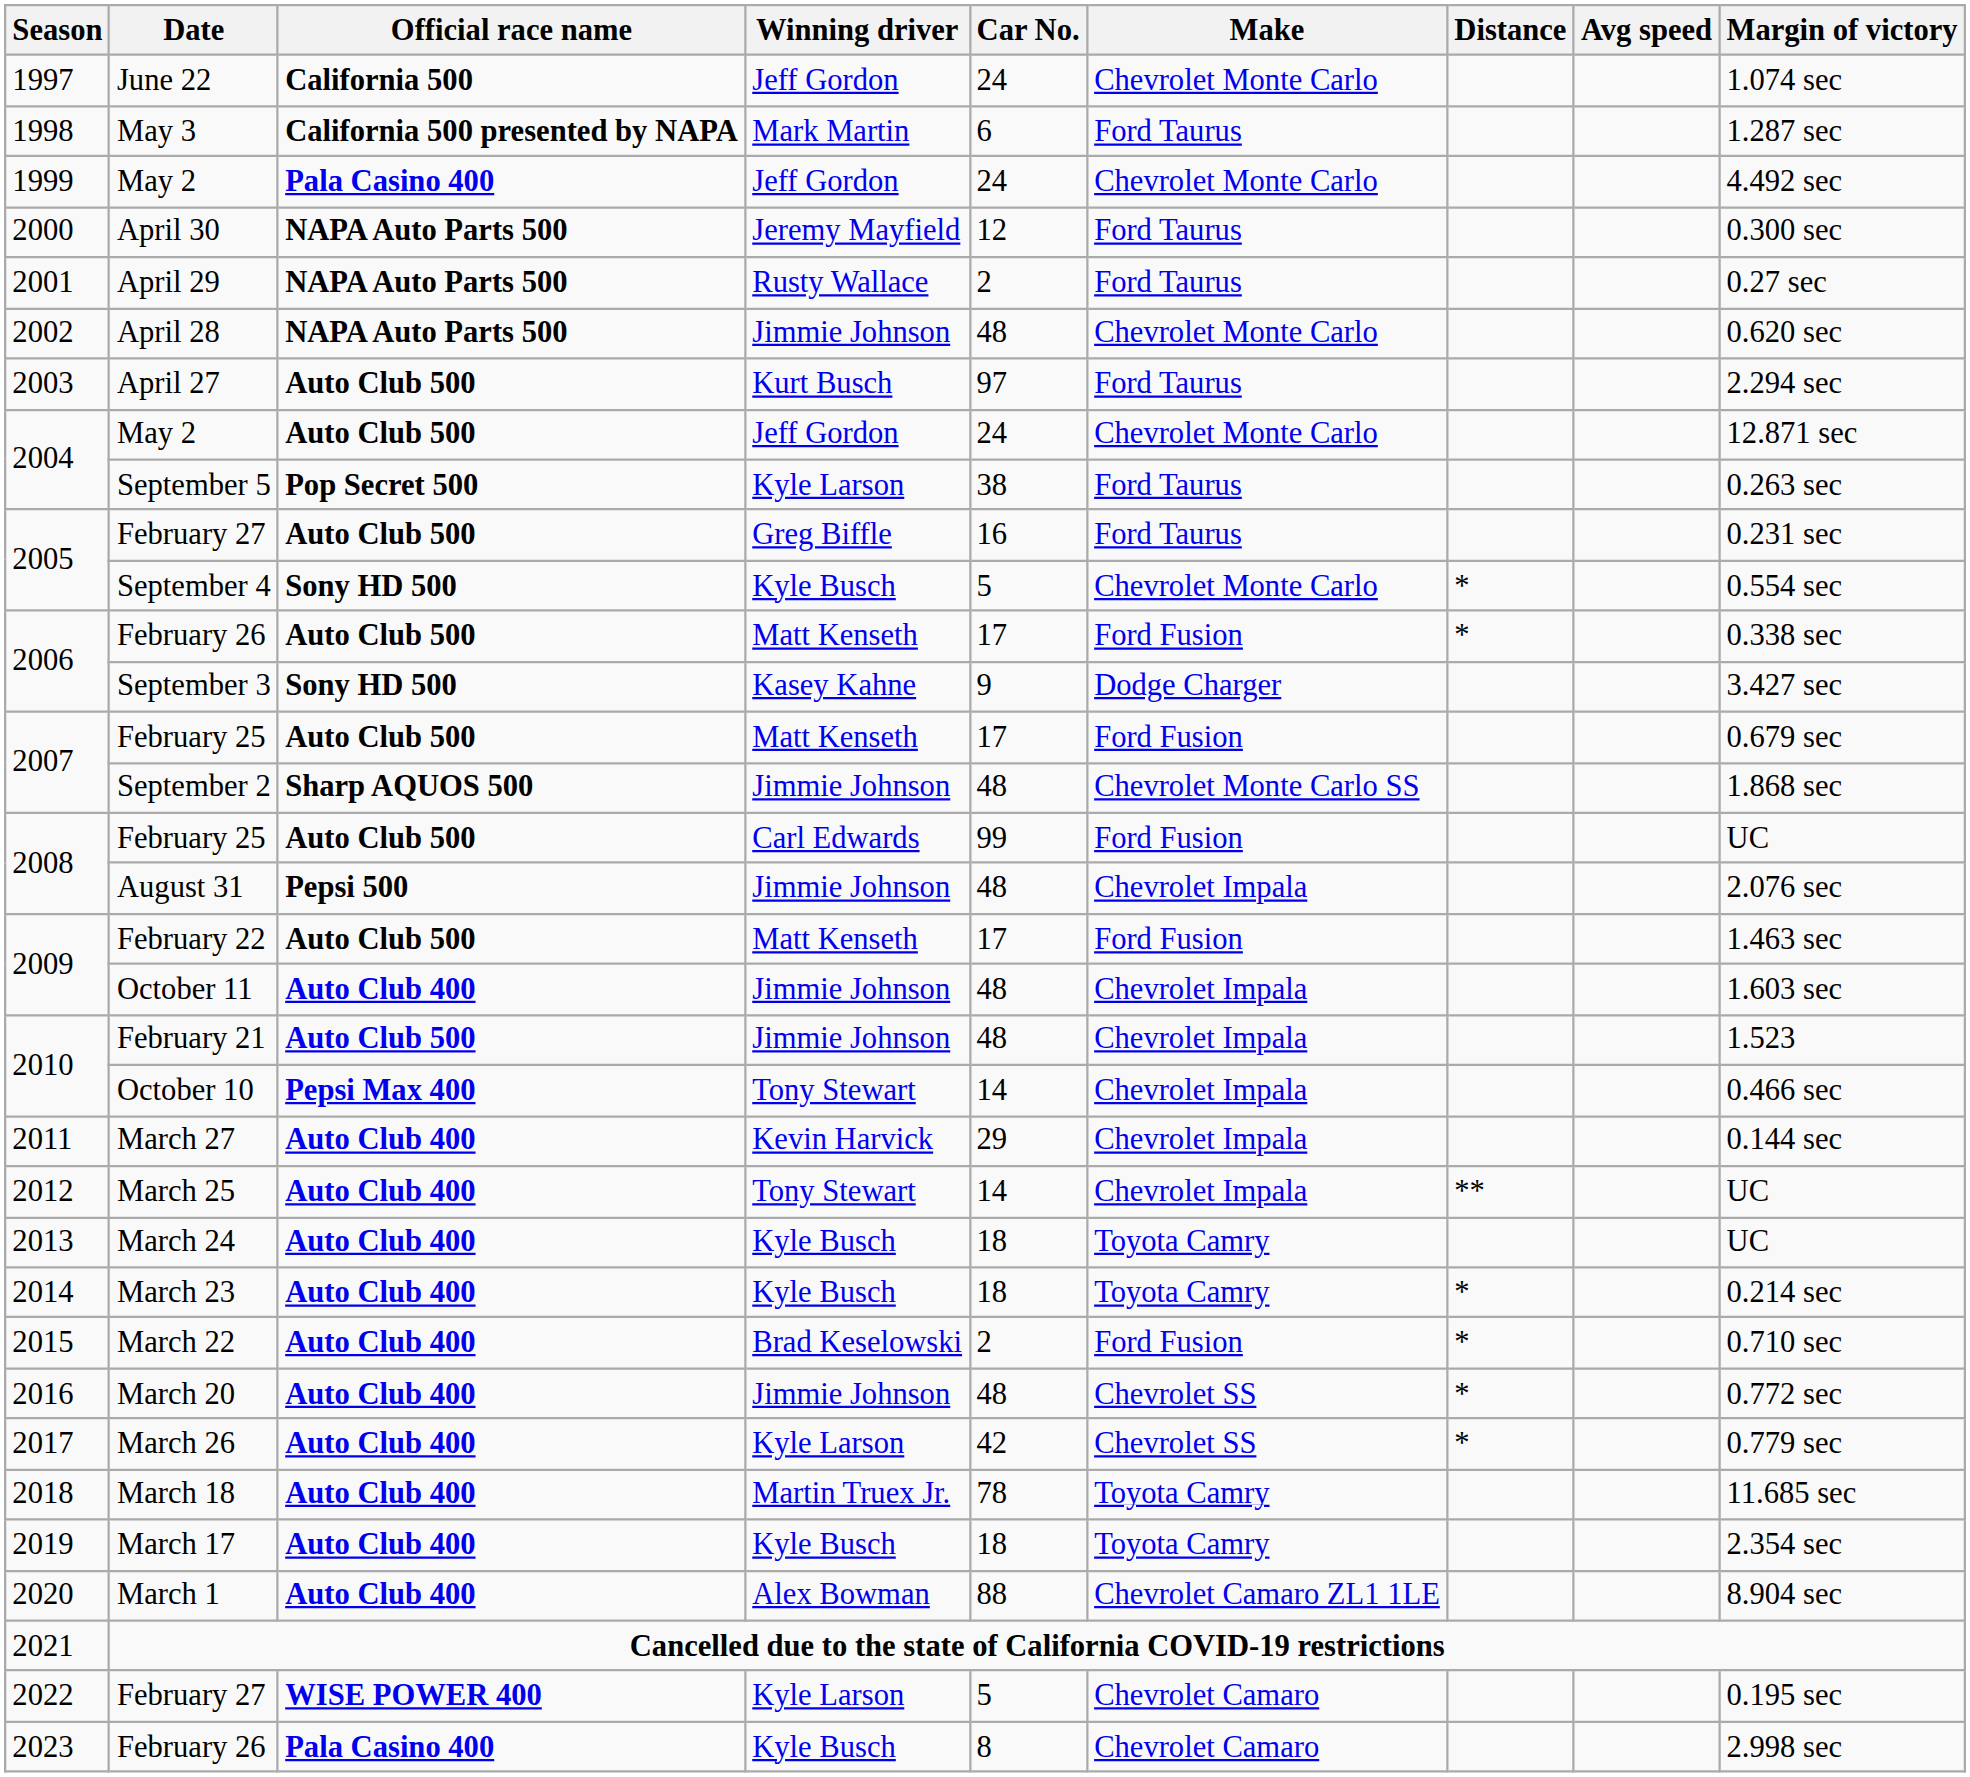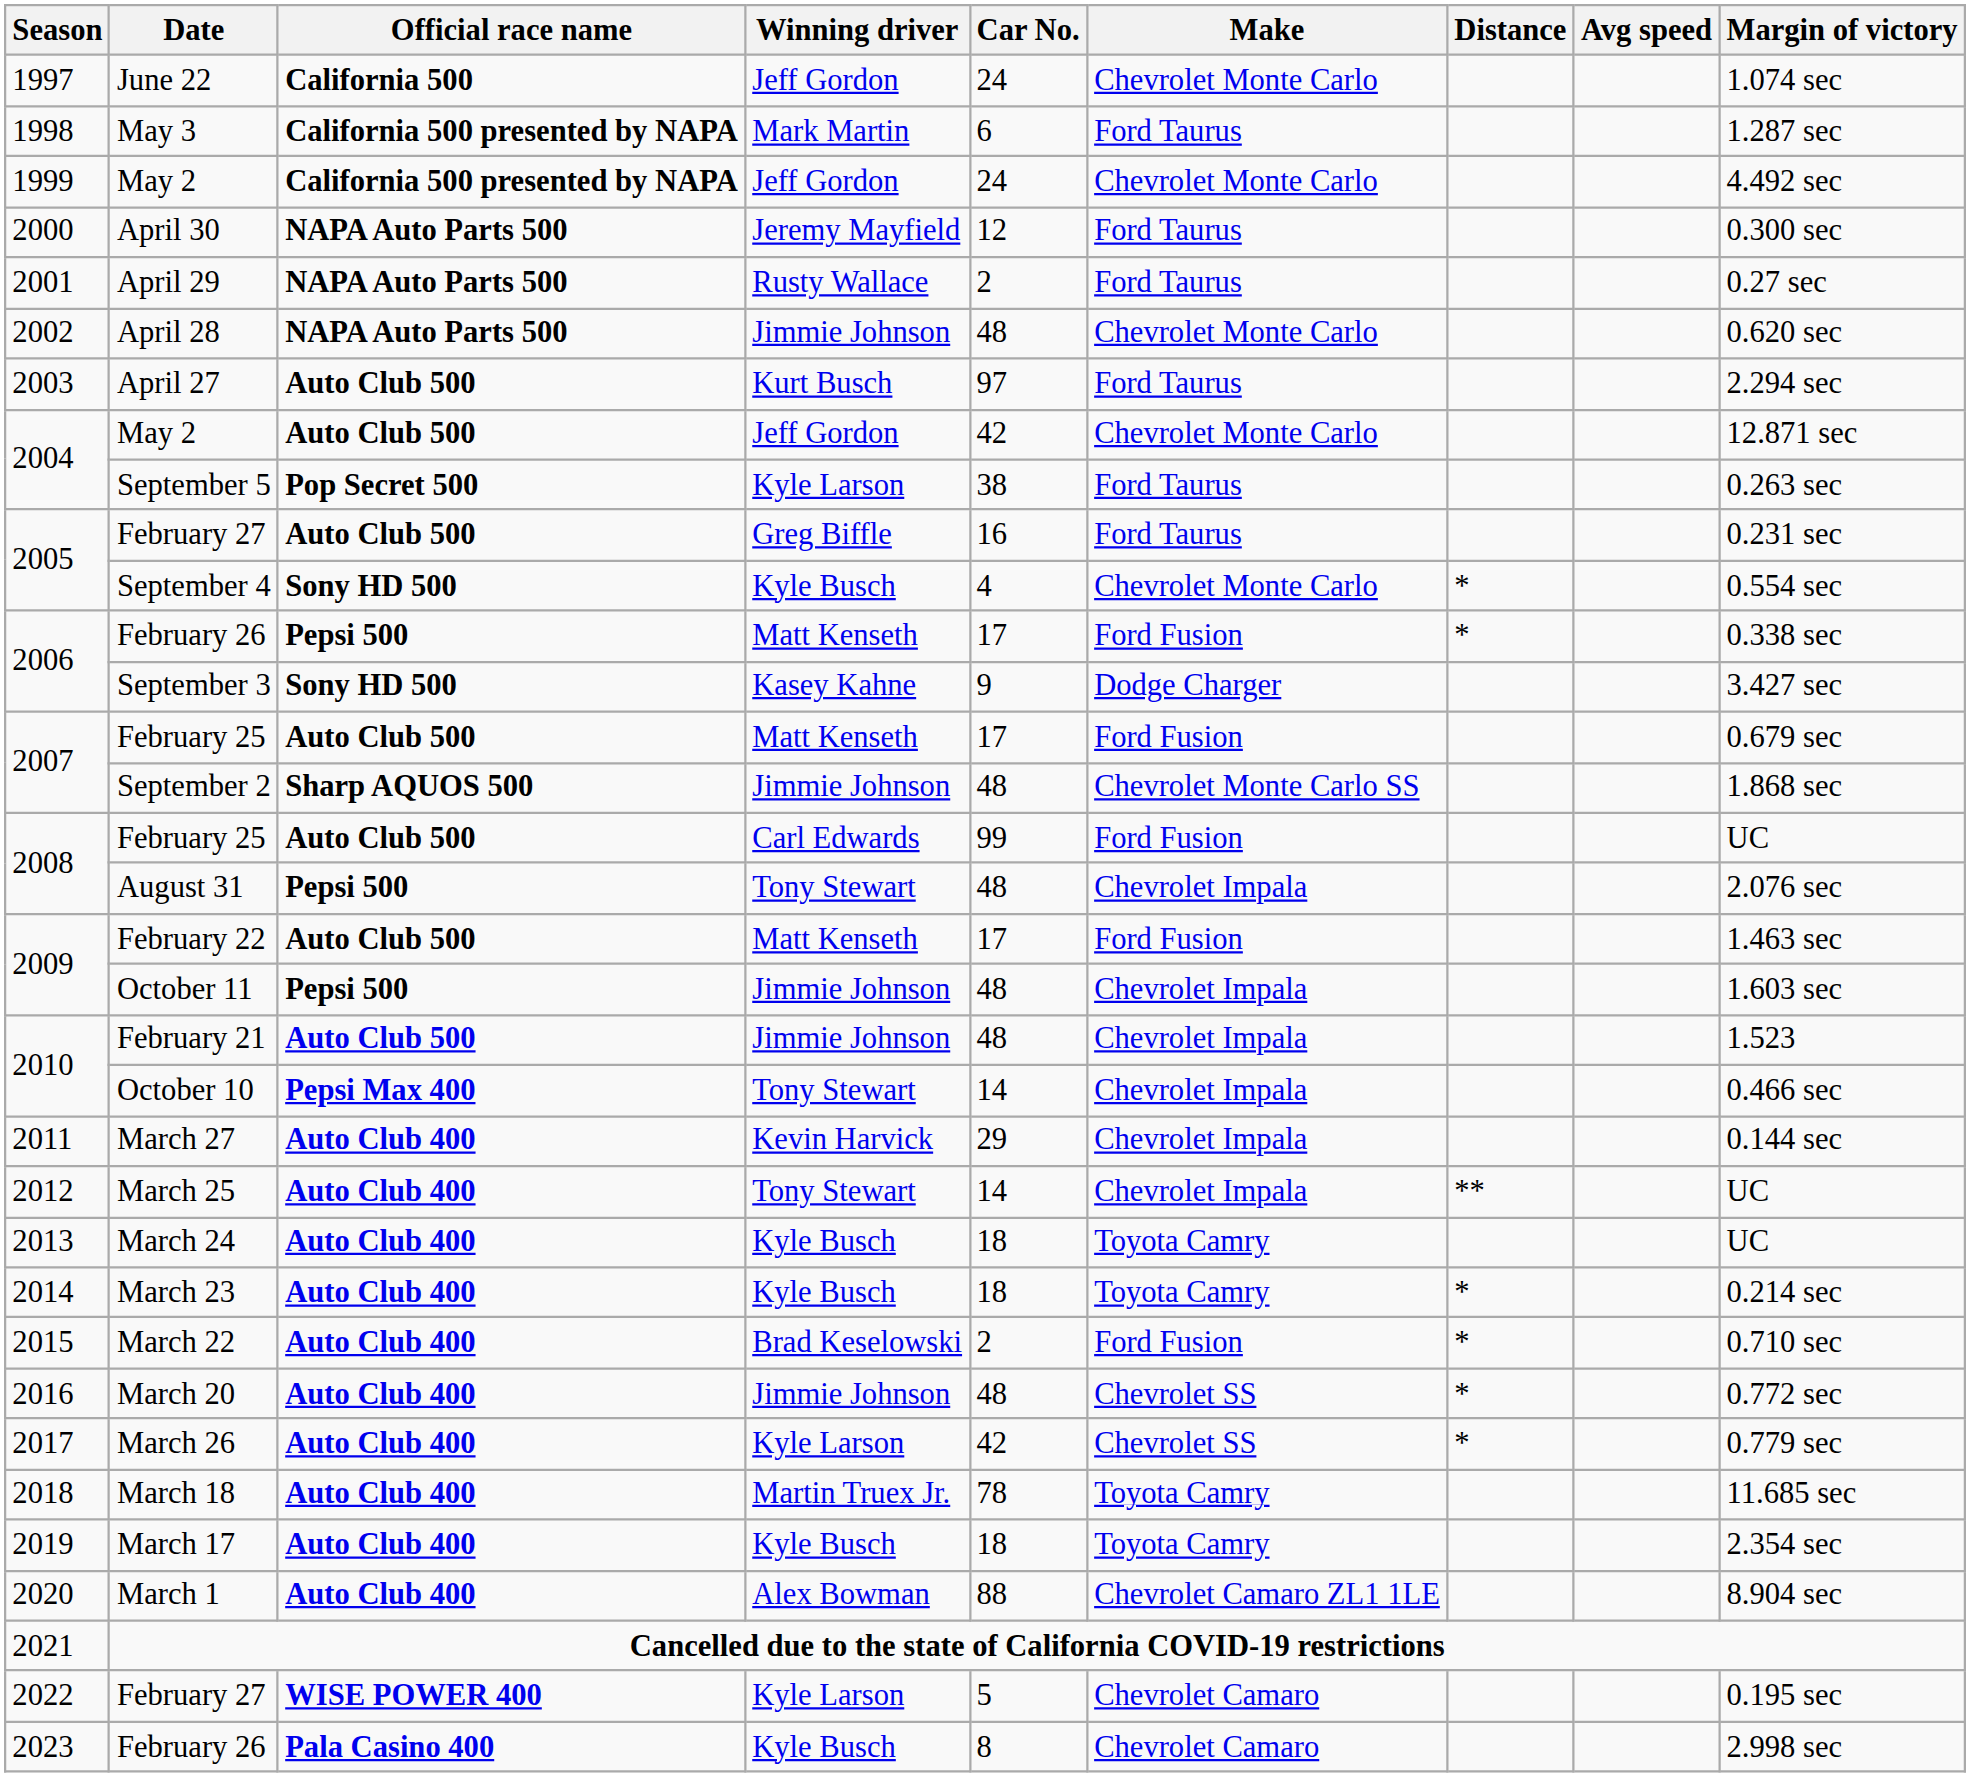1999 / May 2 | Official race name: Pala Casino 400 -> California 500 presented by NAPA
2004 / May 2 | Car No.: 24 -> 42
September 4 | Car No.: 5 -> 4
2006 / February 26 | Official race name: Auto Club 500 -> Pepsi 500
August 31 | Winning driver: Jimmie Johnson -> Tony Stewart
October 11 | Official race name: Auto Club 400 -> Pepsi 500
